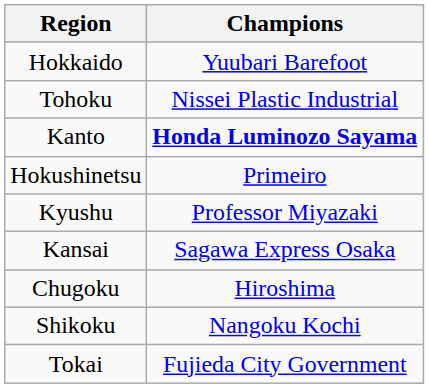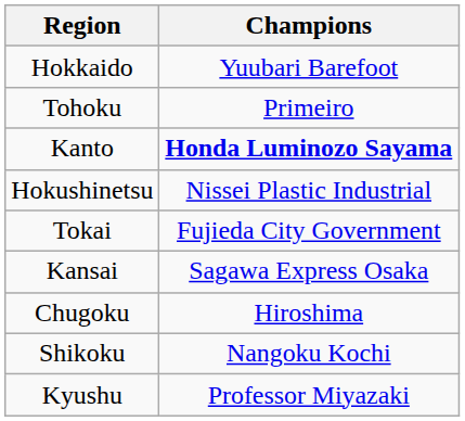Tohoku | Champions: Nissei Plastic Industrial -> Primeiro
Hokushinetsu | Champions: Primeiro -> Nissei Plastic Industrial
rows swapped: Tokai <-> Kyushu
